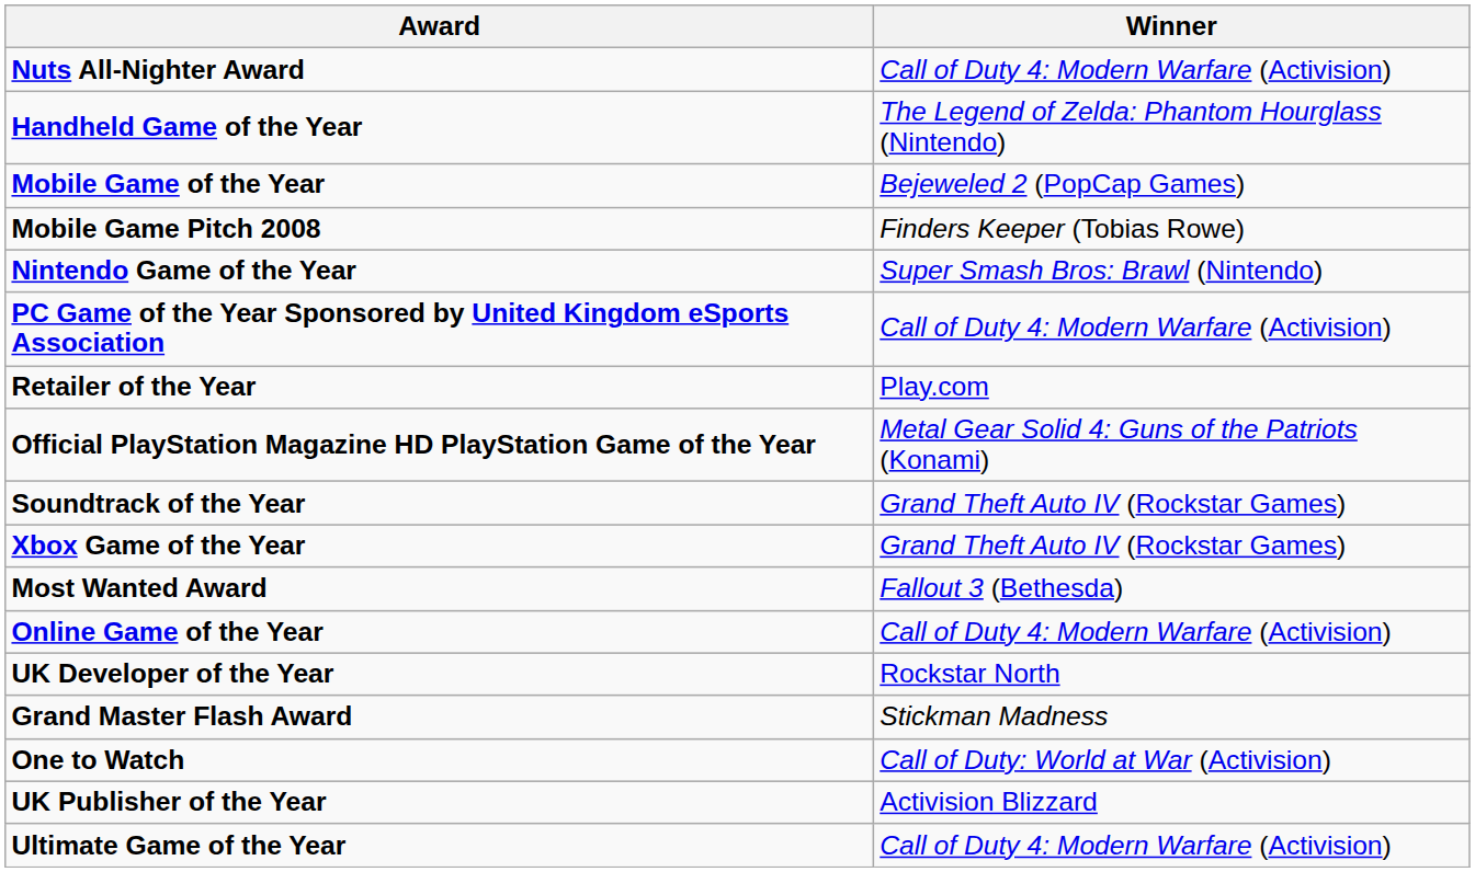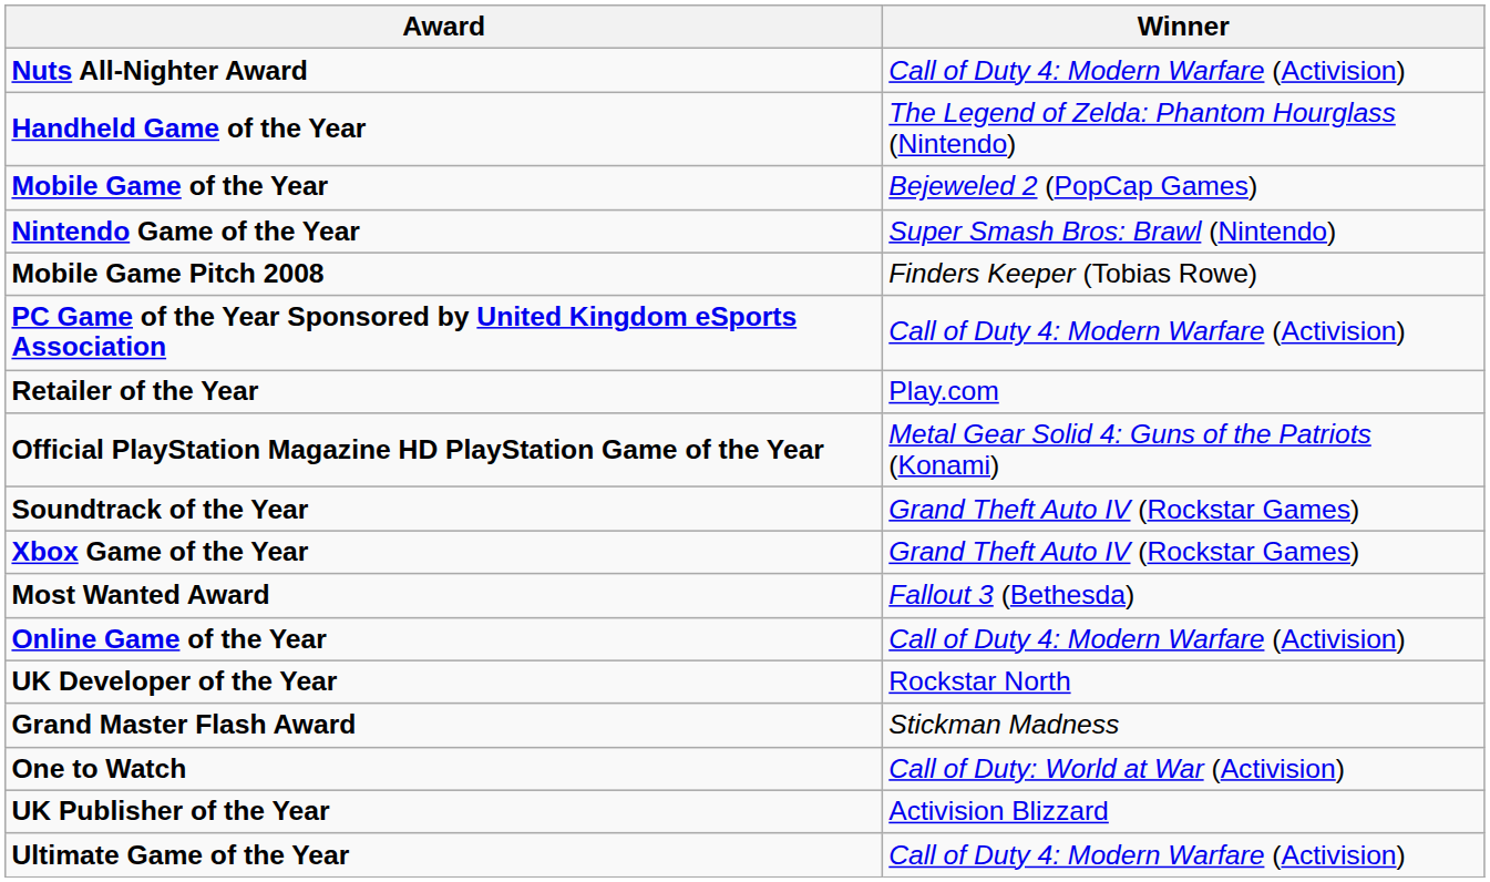rows swapped: Mobile Game Pitch 2008 <-> Nintendo Game of the Year
